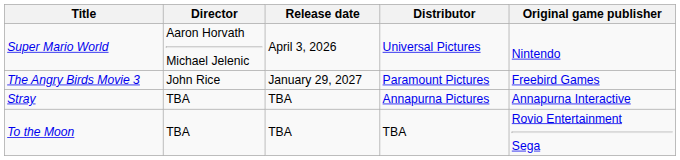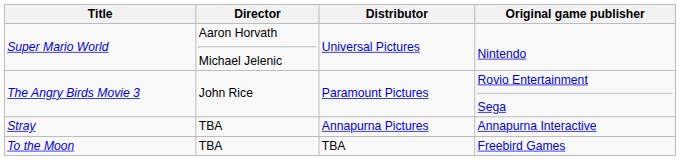- column: Release date | April 3, 2026 | January 29, 2027 | TBA | TBA
The Angry Birds Movie 3 | Original game publisher: Freebird Games -> Rovio Entertainment Sega
To the Moon | Original game publisher: Rovio Entertainment Sega -> Freebird Games
